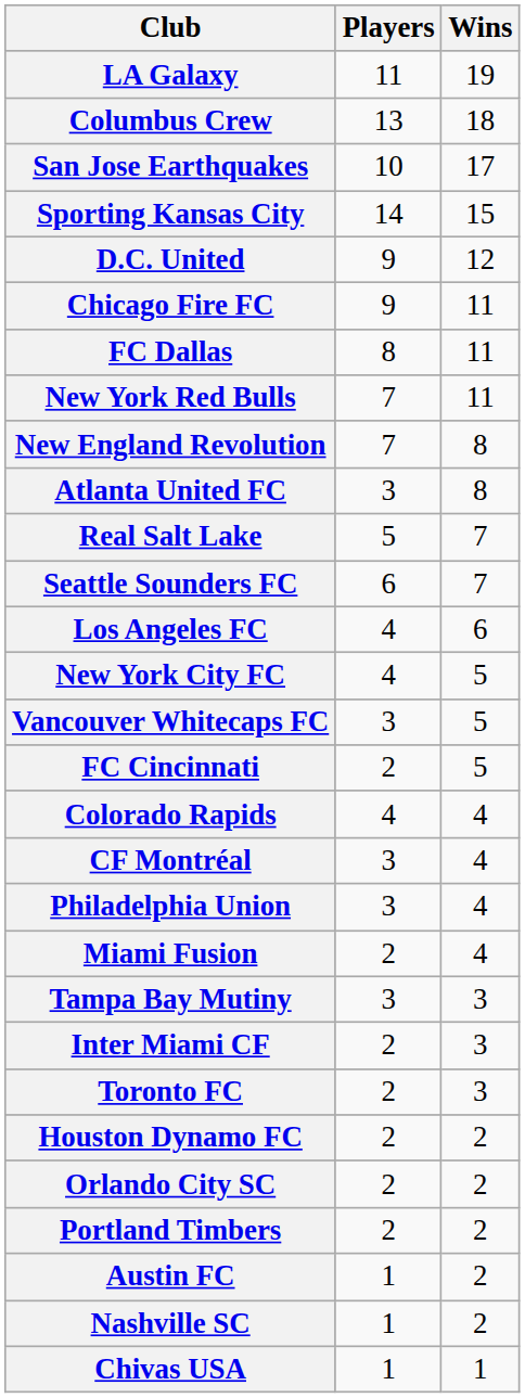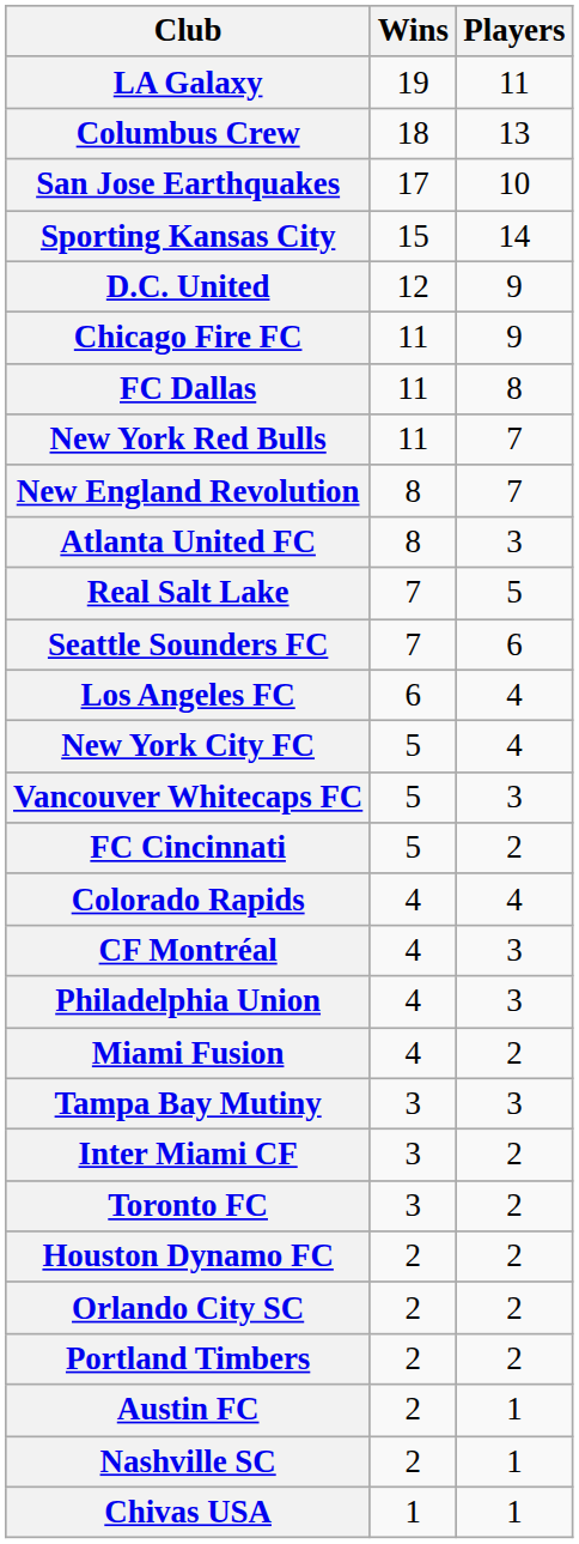columns swapped: Players <-> Wins
